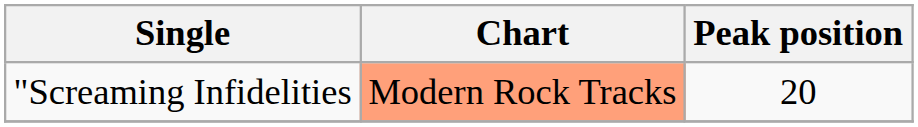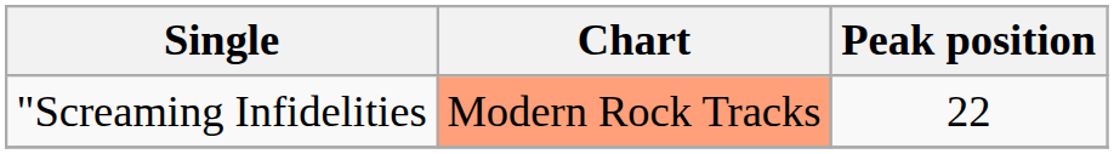"Screaming Infidelities | Peak position: 20 -> 22
